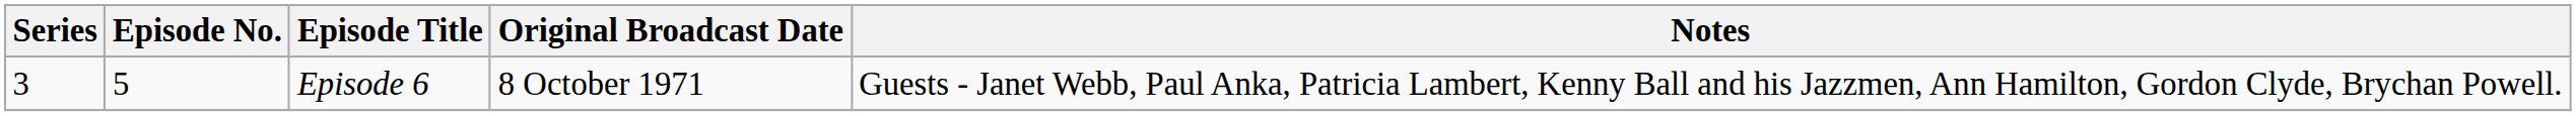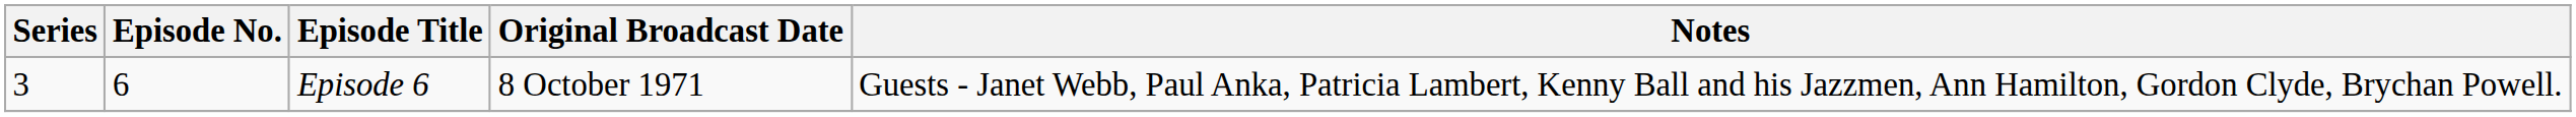Episode 6 | Episode No.: 5 -> 6
